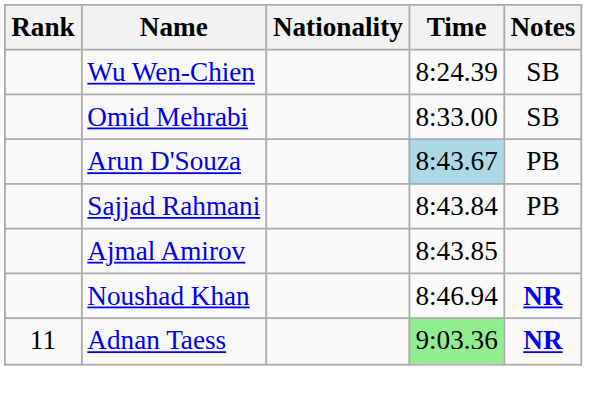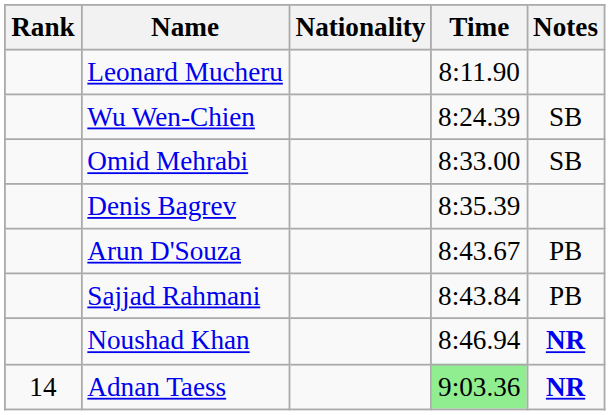+ row: Leonard Mucheru | 8:11.90
+ row: Denis Bagrev | 8:35.39
Arun D'Souza | Time: lightblue background -> no background
- row: Ajmal Amirov | 8:43.85
Adnan Taess | Rank: 11 -> 14
